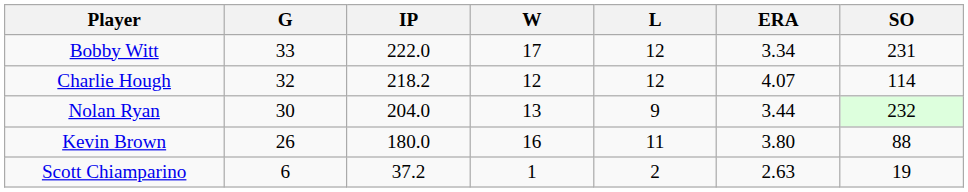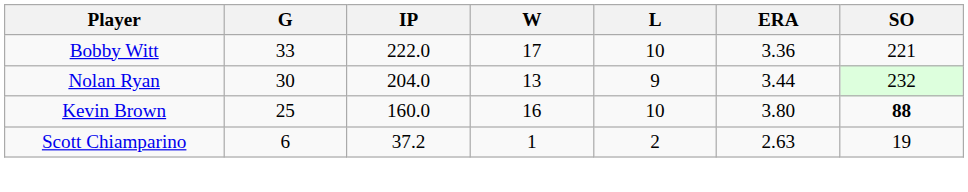Bobby Witt | L: 12 -> 10
Bobby Witt | ERA: 3.34 -> 3.36
Bobby Witt | SO: 231 -> 221
- row: Charlie Hough | 32 | 218.2 | 12 | 12 | 4.07 | 114
Kevin Brown | G: 26 -> 25
Kevin Brown | IP: 180.0 -> 160.0
Kevin Brown | L: 11 -> 10
Kevin Brown | SO: normal -> bold
